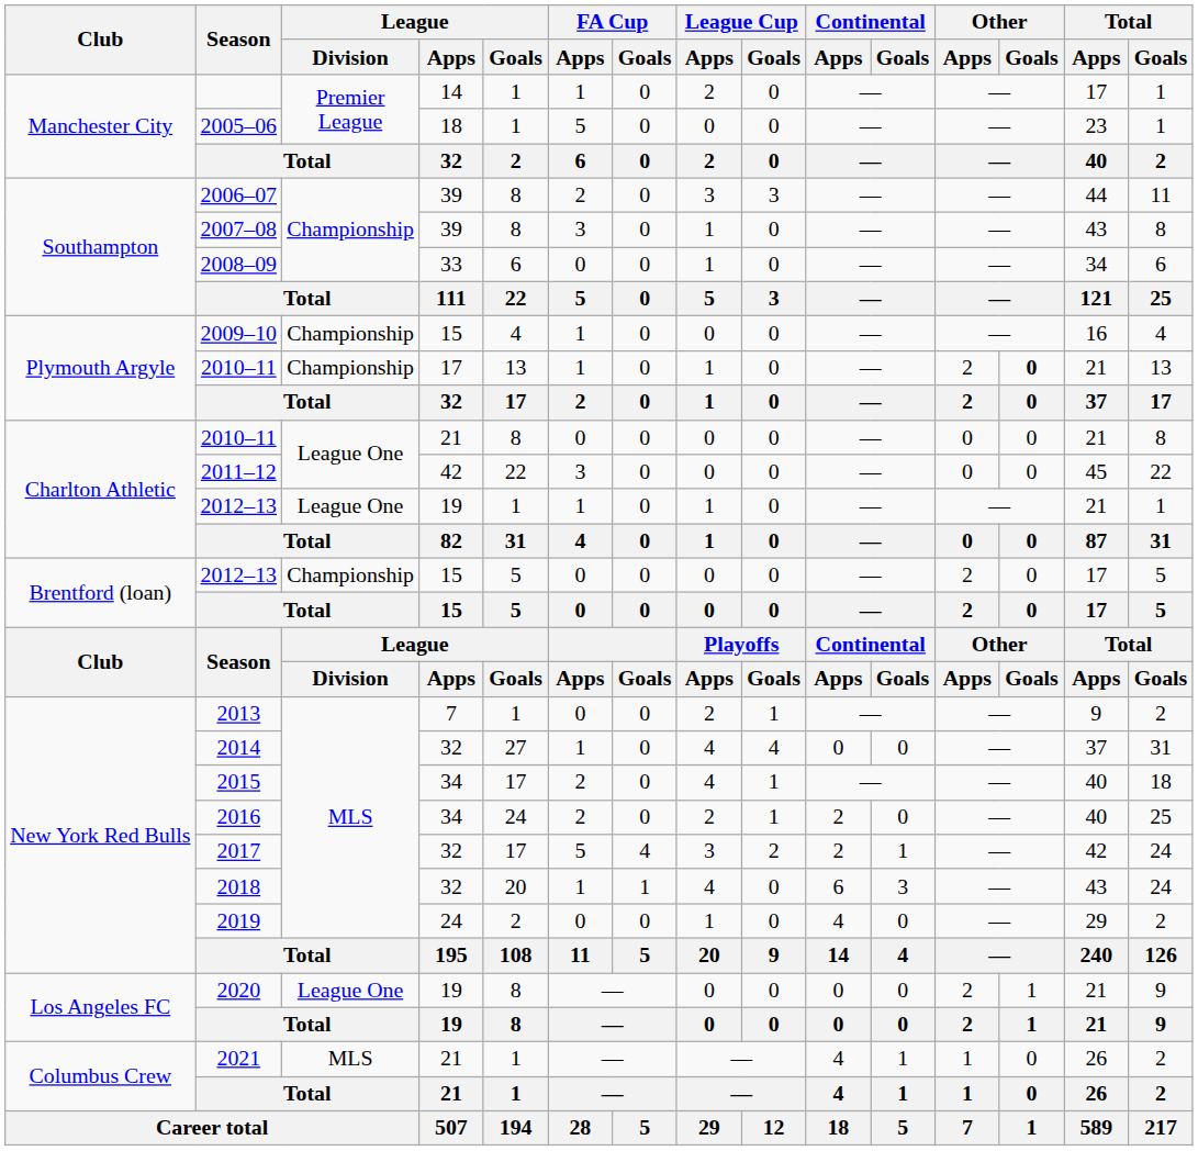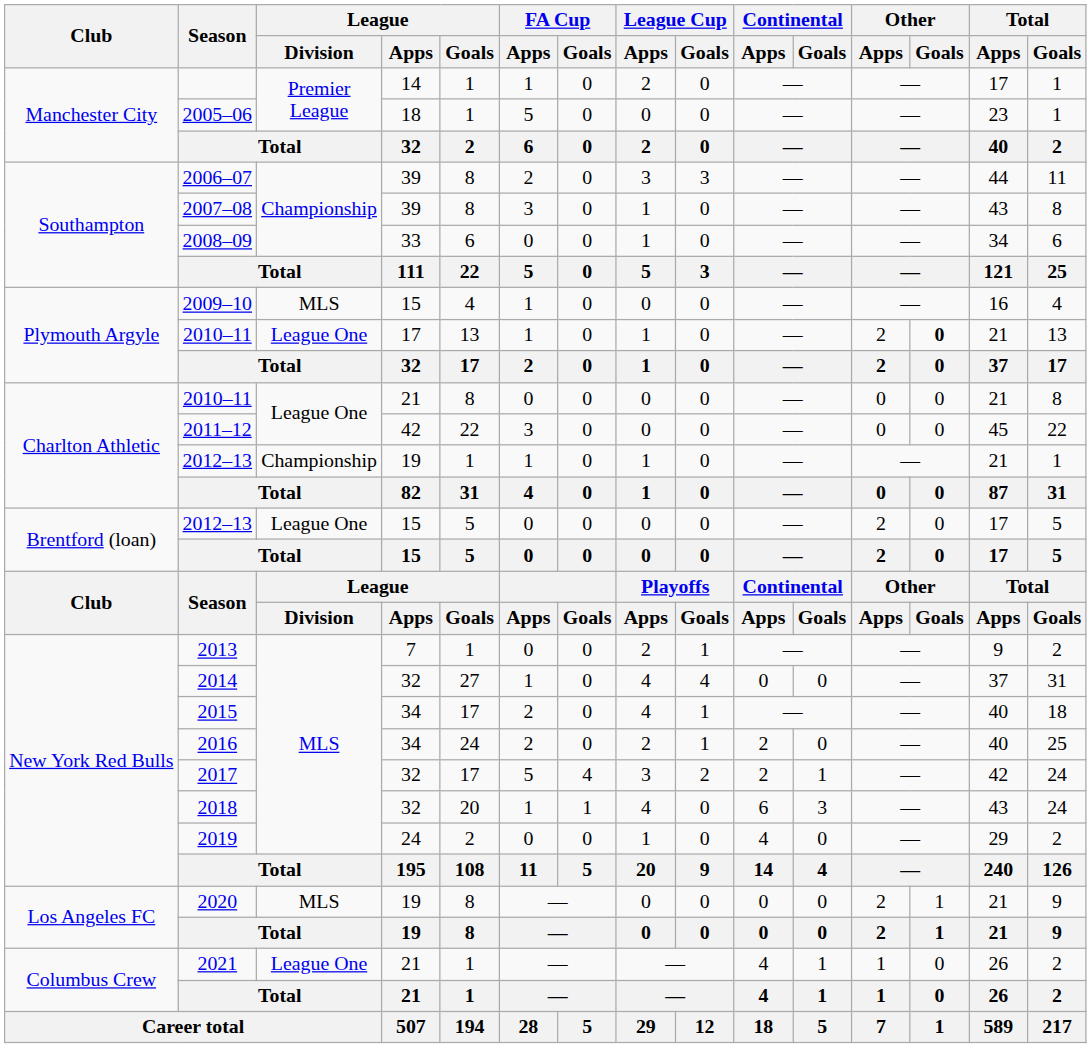2009–10 | League / Division: Championship -> MLS
2010–11 / 17 | League / Division: Championship -> League One
2012–13 / 19 | League / Division: League One -> Championship
2012–13 / 15 | League / Division: Championship -> League One
2020 | League / Division: League One -> MLS
2021 | League / Division: MLS -> League One
